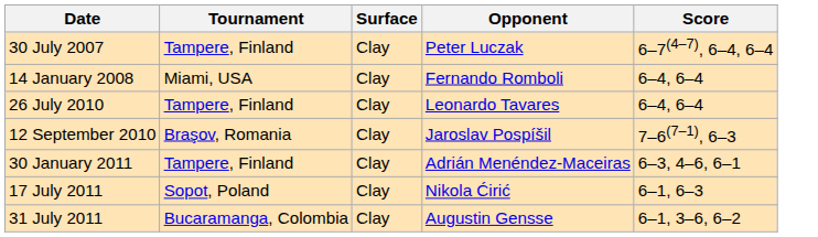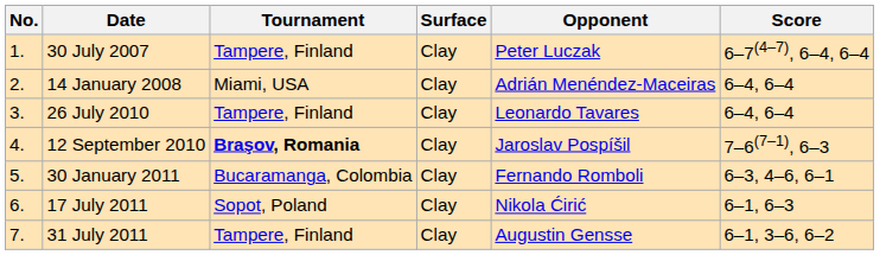+ column: No. | 1. | 2. | 3. | 4. | 5. | 6. | 7.
14 January 2008 | Opponent: Fernando Romboli -> Adrián Menéndez-Maceiras
12 September 2010 | Tournament: normal -> bold
30 January 2011 | Tournament: Tampere, Finland -> Bucaramanga, Colombia
30 January 2011 | Opponent: Adrián Menéndez-Maceiras -> Fernando Romboli
31 July 2011 | Tournament: Bucaramanga, Colombia -> Tampere, Finland
